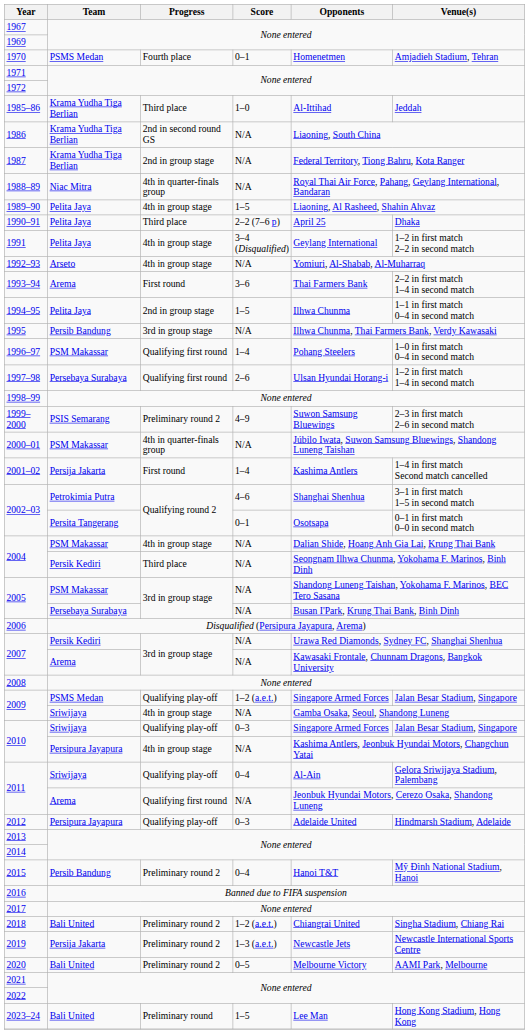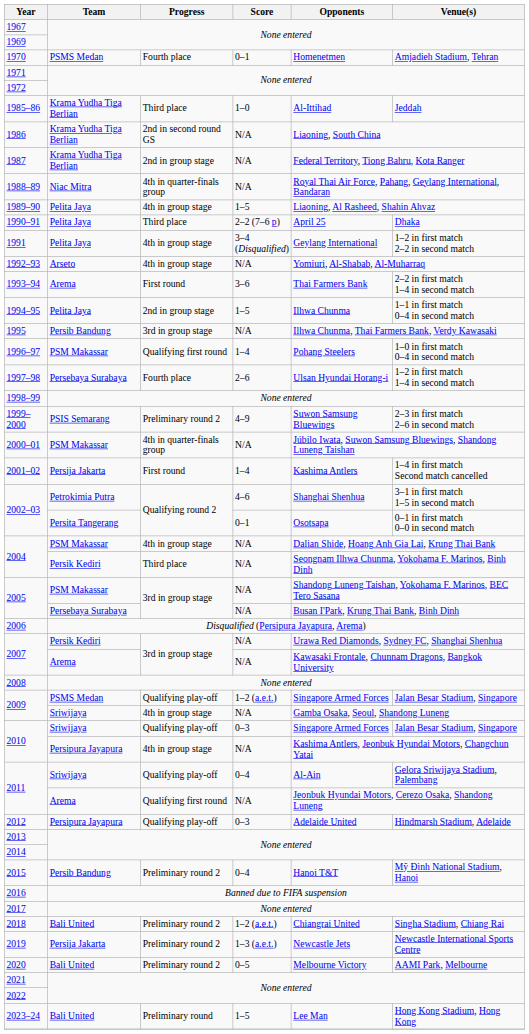1997–98 | Progress: Qualifying first round -> Fourth place
